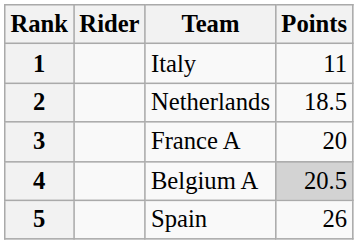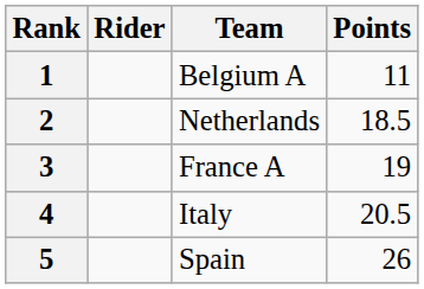1 | Team: Italy -> Belgium A
3 | Points: 20 -> 19
4 | Team: Belgium A -> Italy
4 | Points: lightgrey background -> no background
